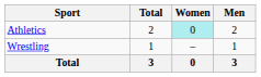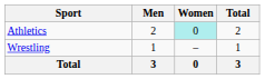columns swapped: Men <-> Total
